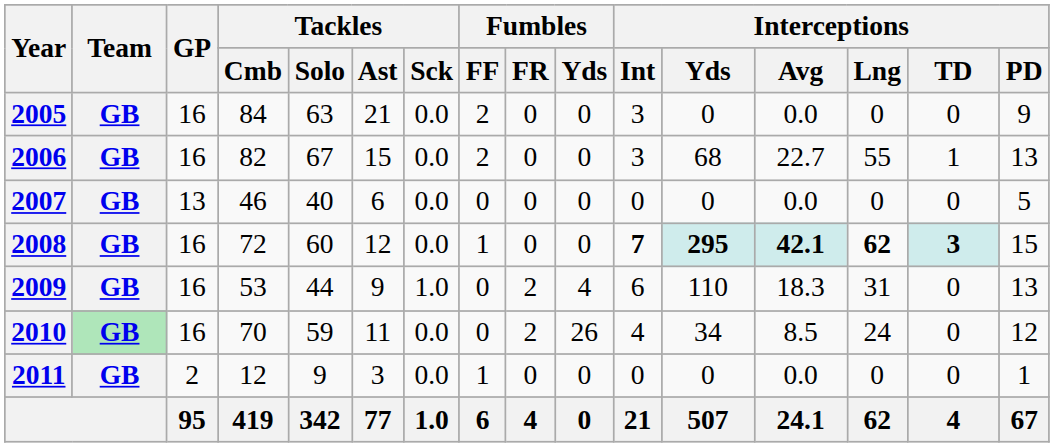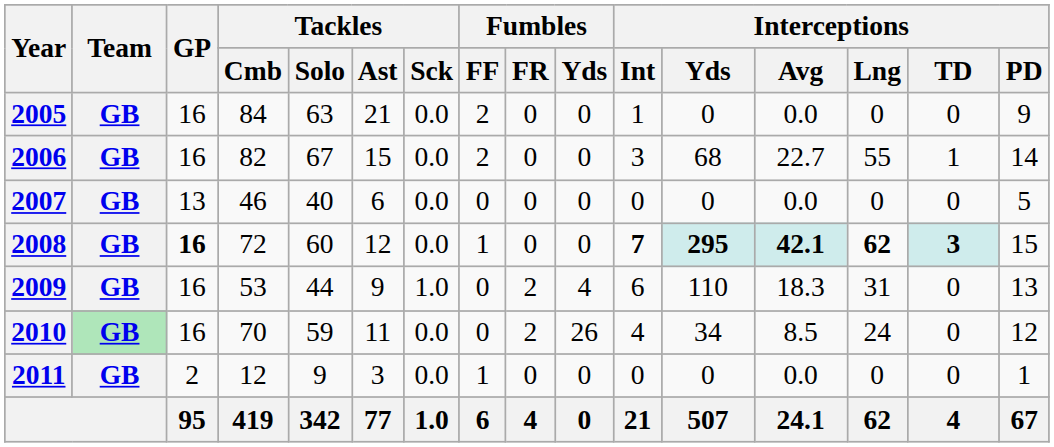2005 | Interceptions / Int: 3 -> 1
2006 | Interceptions / PD: 13 -> 14
2008 | GP: normal -> bold
